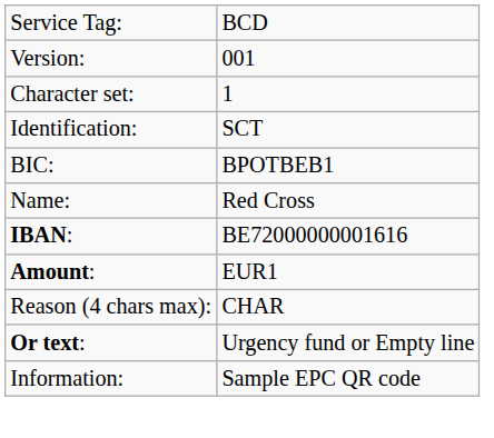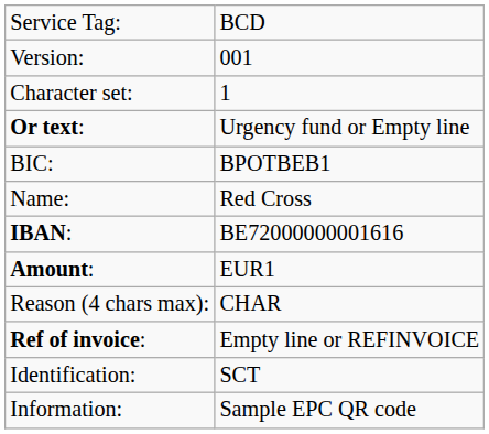rows swapped: Identification: <-> Or text:
+ row: Ref of invoice: | Empty line or REFINVOICE
